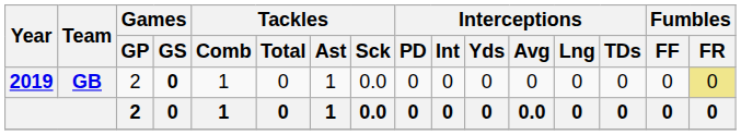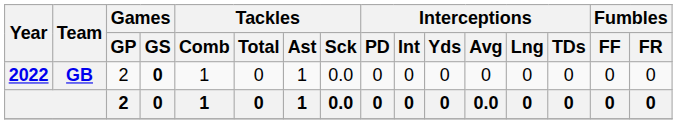GB | Year: 2019 -> 2022
GB | Fumbles / FR: khaki background -> no background
